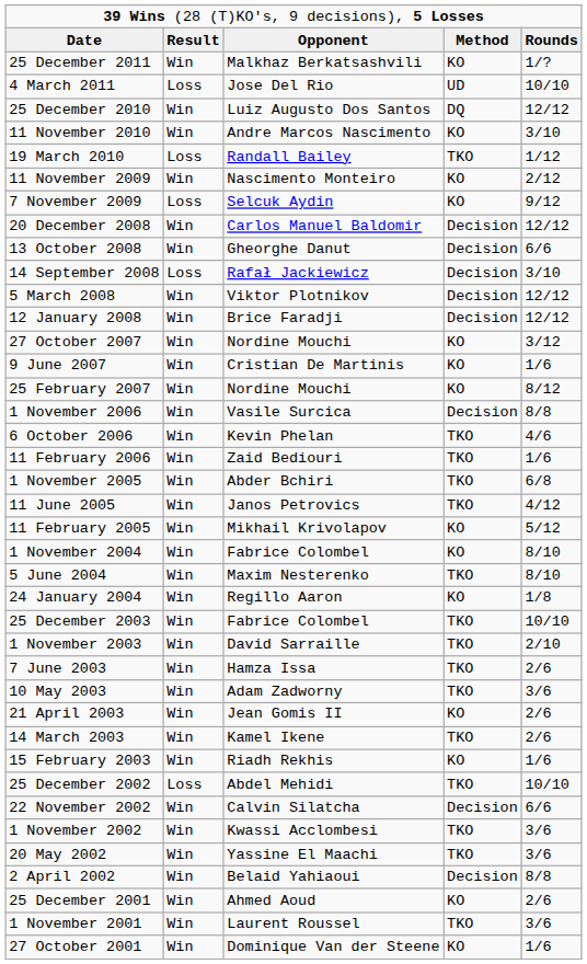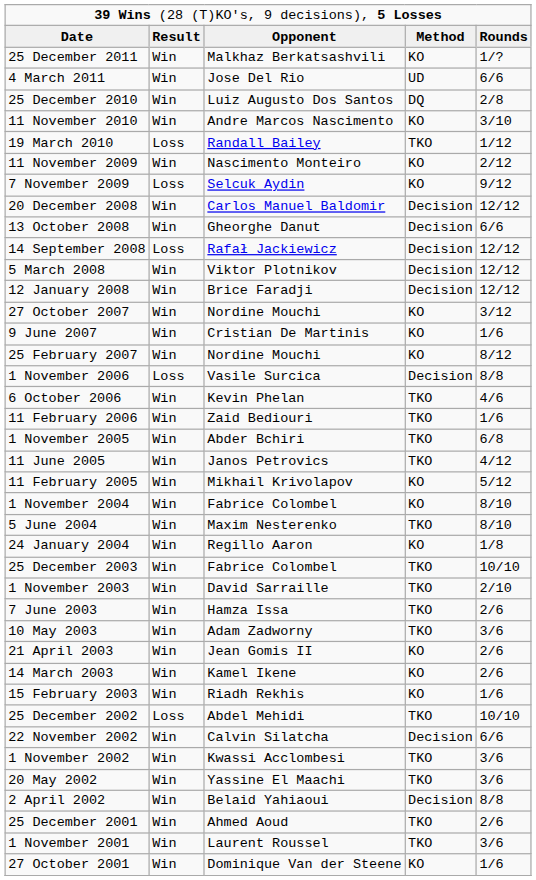4 March 2011 | column 2: Loss -> Win
4 March 2011 | column 5: 10/10 -> 6/6
25 December 2010 | column 5: 12/12 -> 2/8
14 September 2008 | column 5: 3/10 -> 12/12
1 November 2006 | column 2: Win -> Loss
14 March 2003 | column 4: TKO -> KO
25 December 2001 | column 4: KO -> TKO
